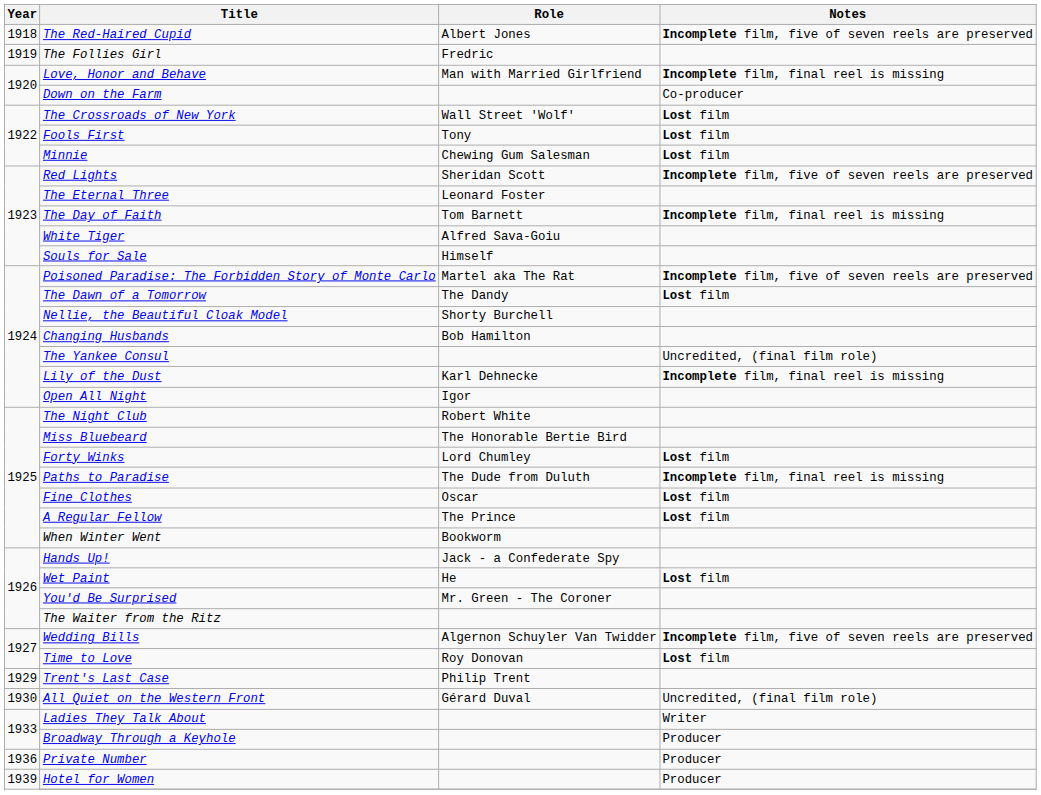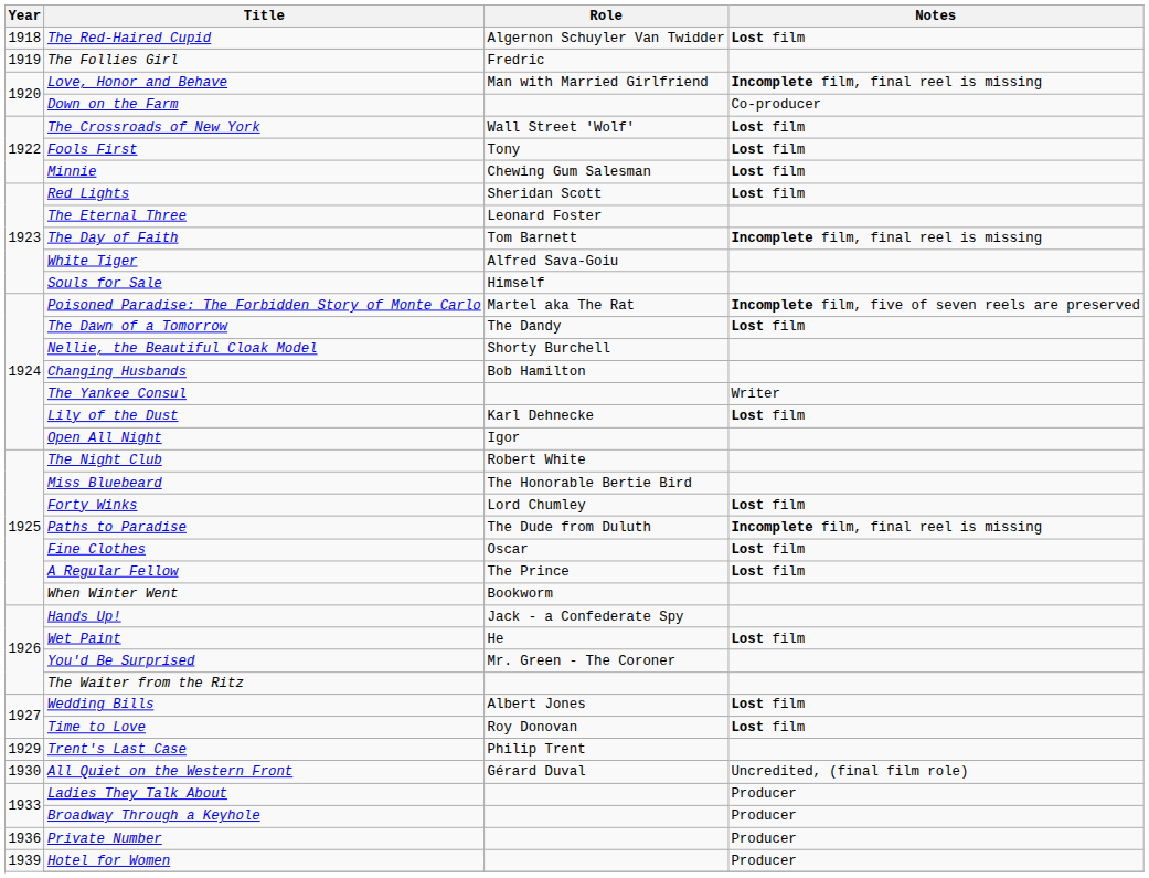The Red-Haired Cupid | Role: Albert Jones -> Algernon Schuyler Van Twidder
The Red-Haired Cupid | Notes: Incomplete film, five of seven reels are preserved -> Lost film
Red Lights | Notes: Incomplete film, five of seven reels are preserved -> Lost film
The Yankee Consul | Notes: Uncredited, (final film role) -> Writer
Lily of the Dust | Notes: Incomplete film, final reel is missing -> Lost film
Wedding Bills | Role: Algernon Schuyler Van Twidder -> Albert Jones
Wedding Bills | Notes: Incomplete film, five of seven reels are preserved -> Lost film
Ladies They Talk About | Notes: Writer -> Producer
